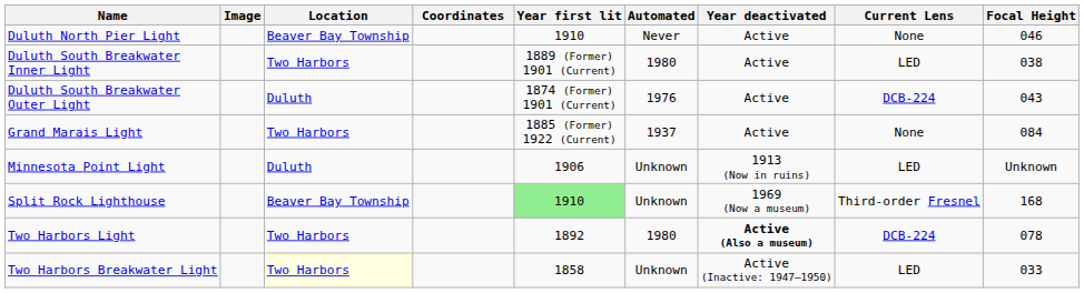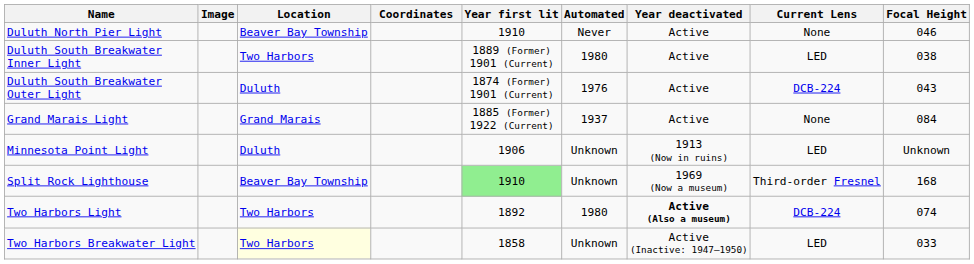Grand Marais Light | Location: Two Harbors -> Grand Marais
Two Harbors Light | Focal Height: 078 -> 074
